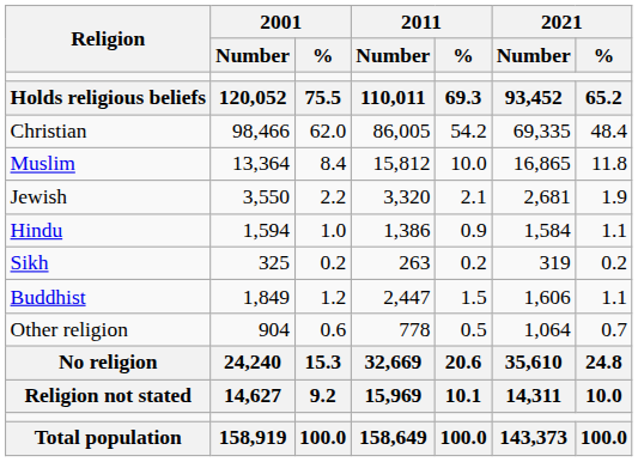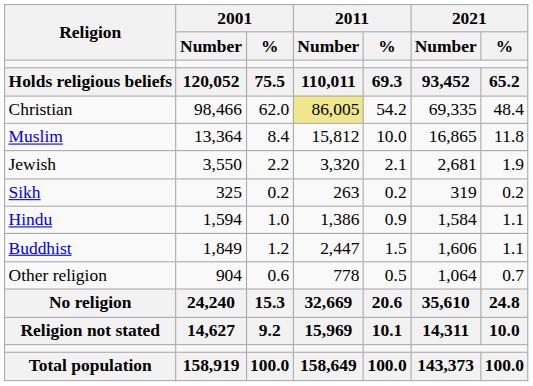Christian | 2011 / Number: no background -> khaki background
rows swapped: Hindu <-> Sikh
